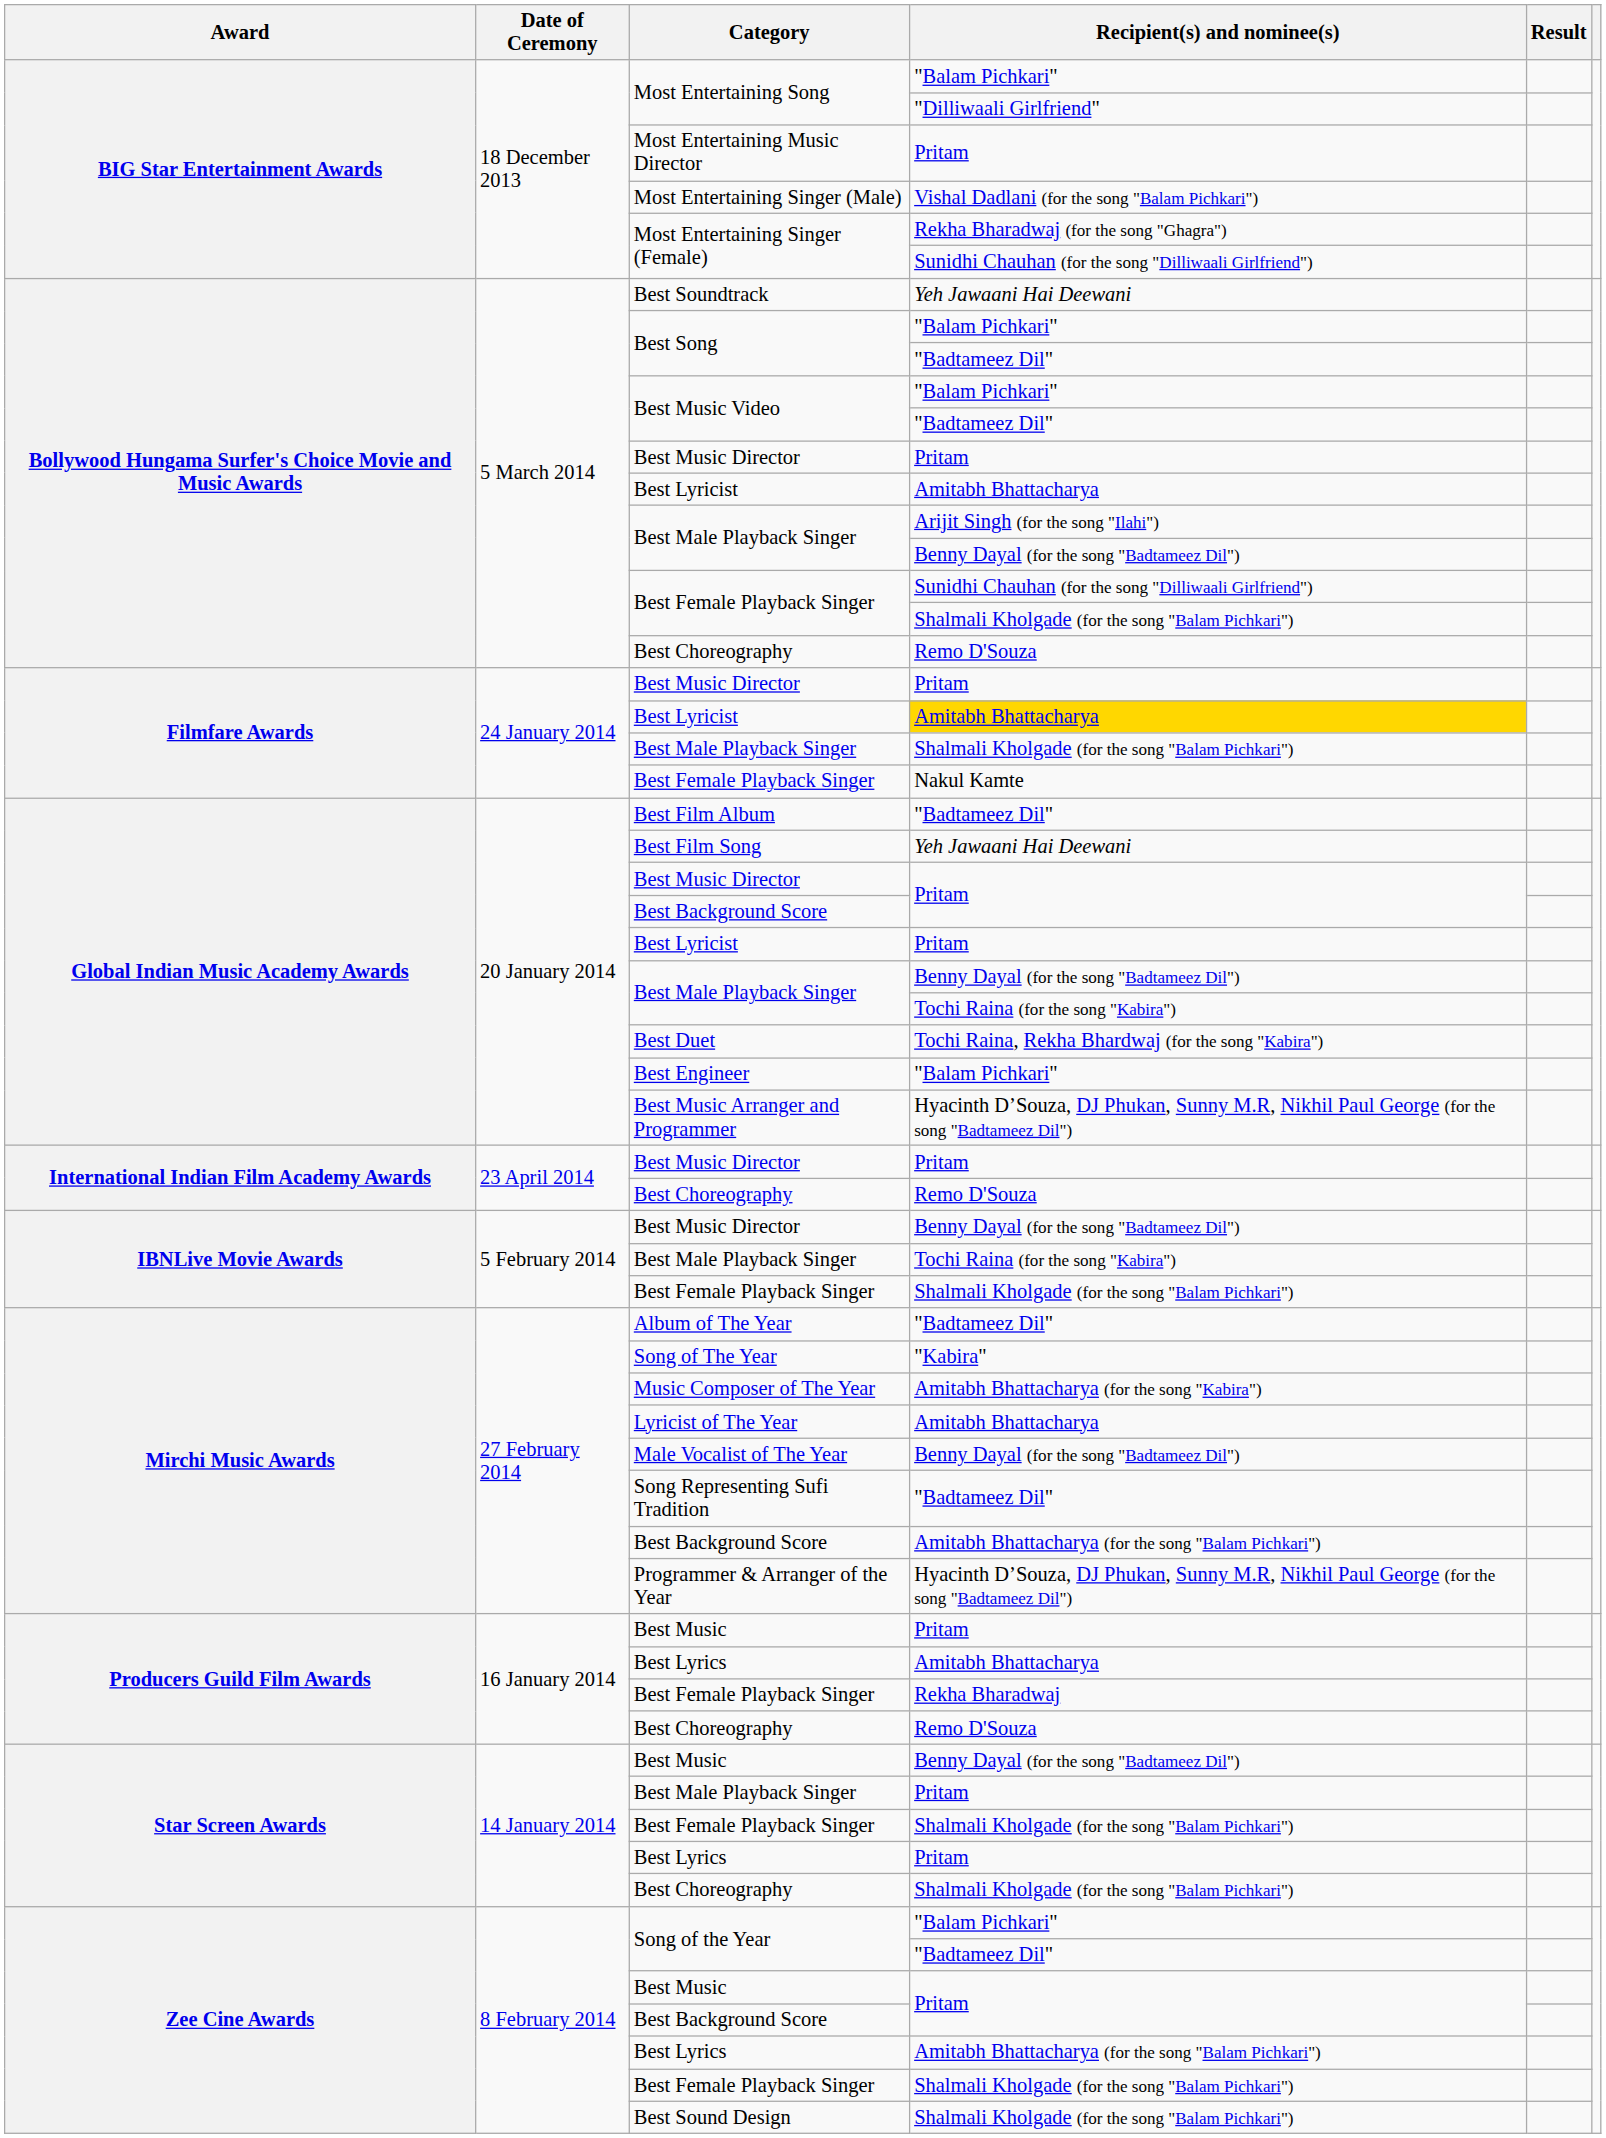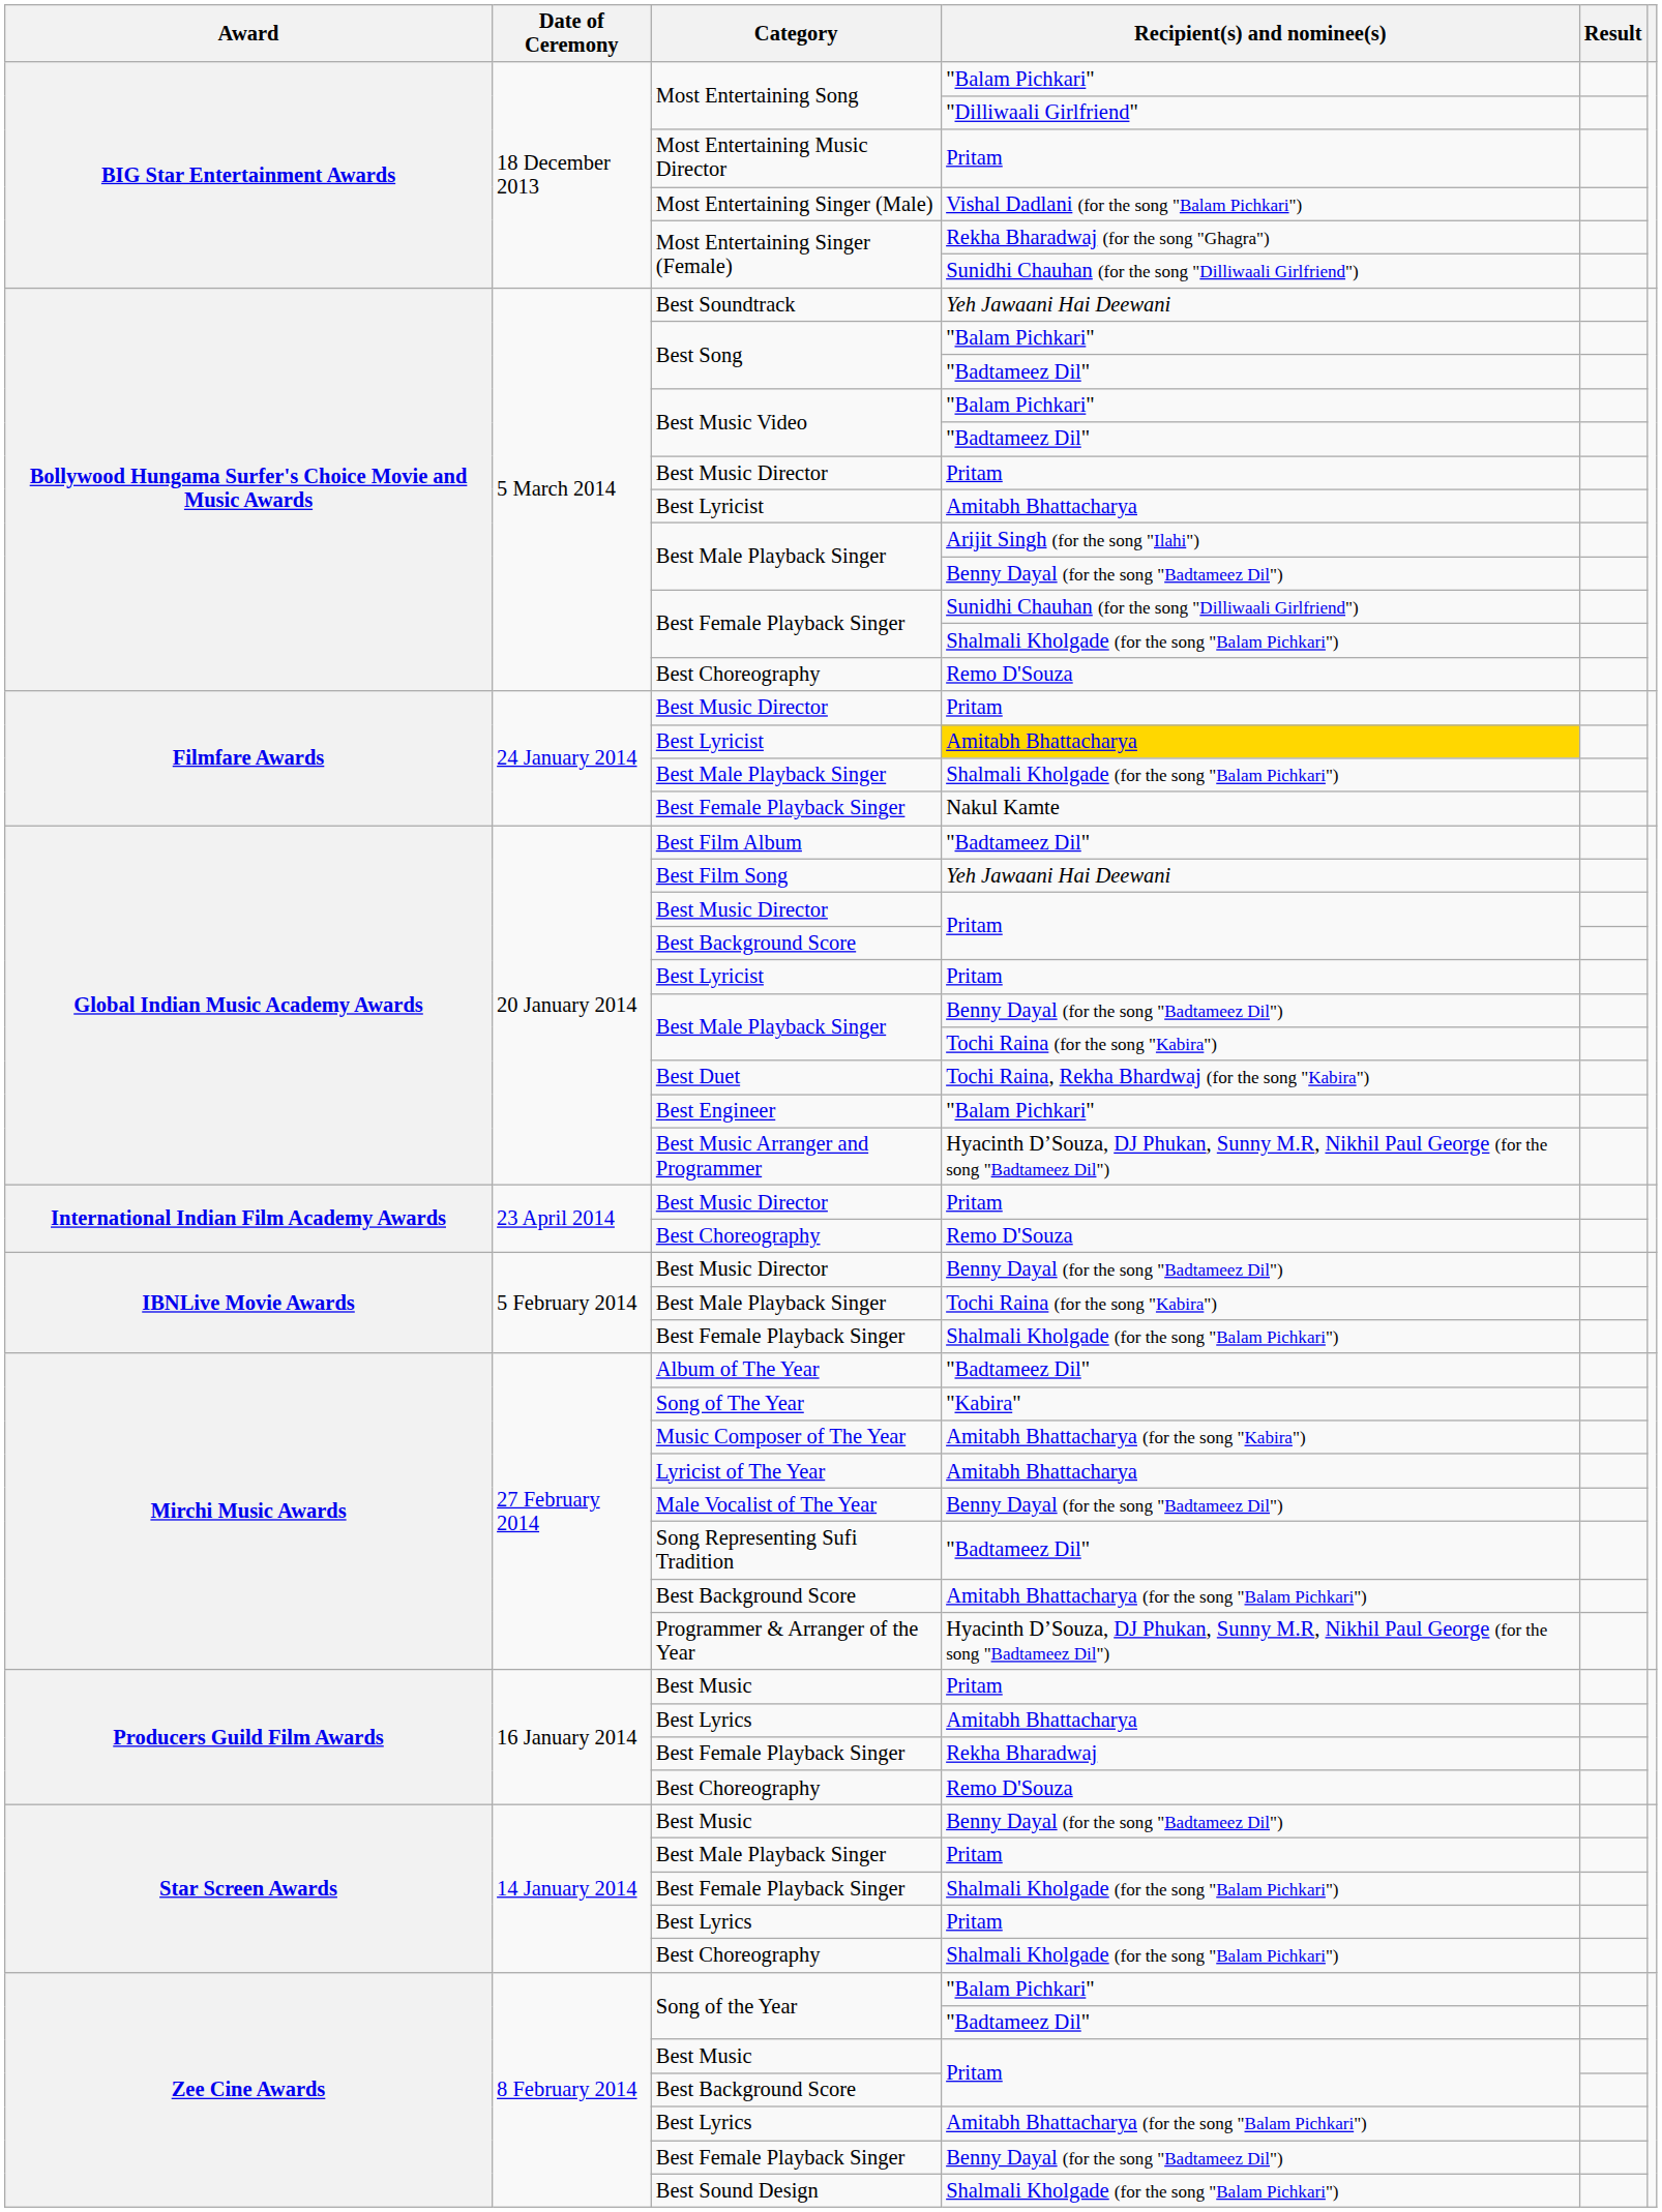Zee Cine Awards / Best Female Playback Singer | Recipient(s) and nominee(s): Shalmali Kholgade (for the song "Balam Pichkari") -> Benny Dayal (for the song "Badtameez Dil")
